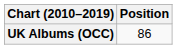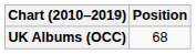UK Albums (OCC) | Position: 86 -> 68
